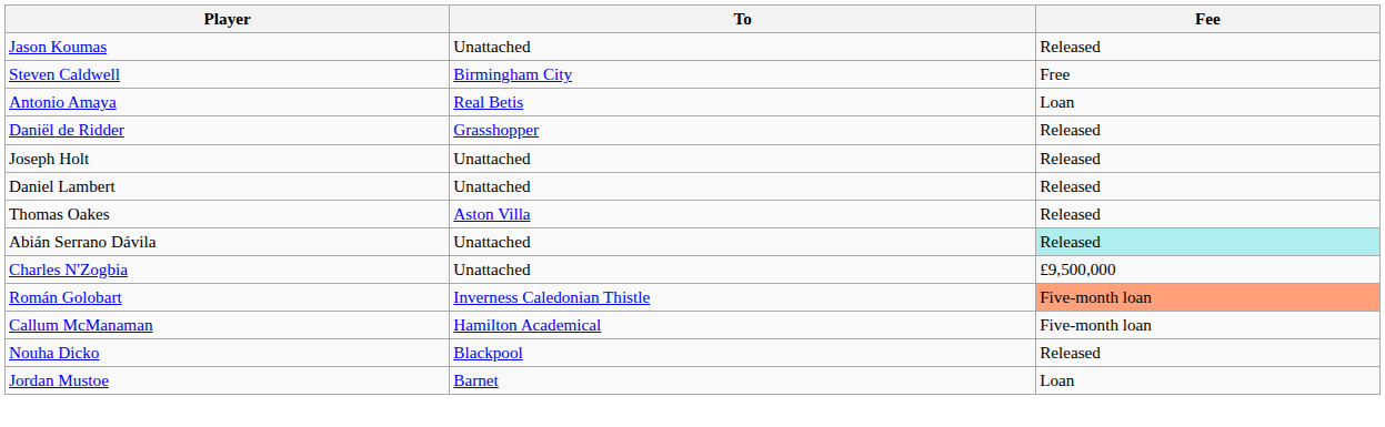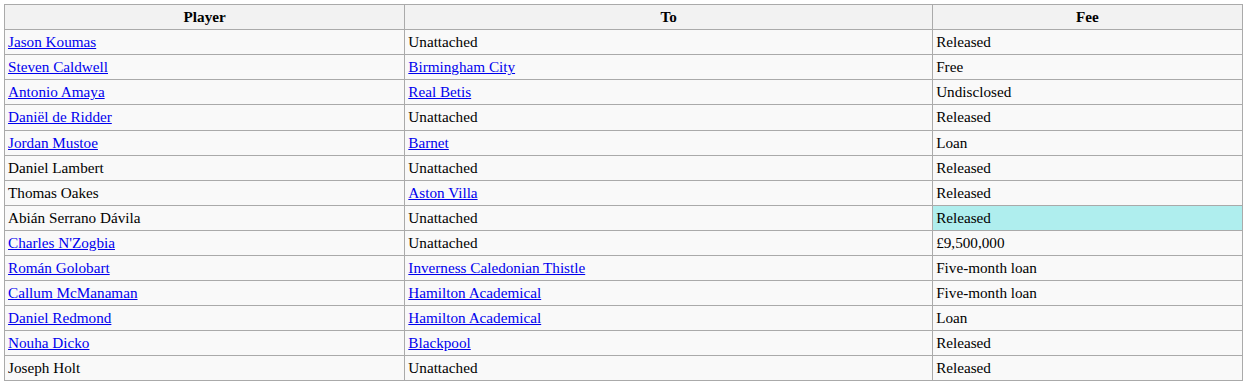Antonio Amaya | Fee: Loan -> Undisclosed
Daniël de Ridder | To: Grasshopper -> Unattached
rows swapped: Joseph Holt <-> Jordan Mustoe
Román Golobart | Fee: lightsalmon background -> no background
+ row: Daniel Redmond | Hamilton Academical | Loan
